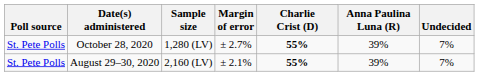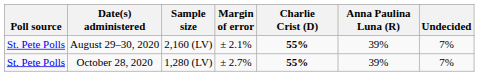rows swapped: October 28, 2020 <-> August 29–30, 2020
